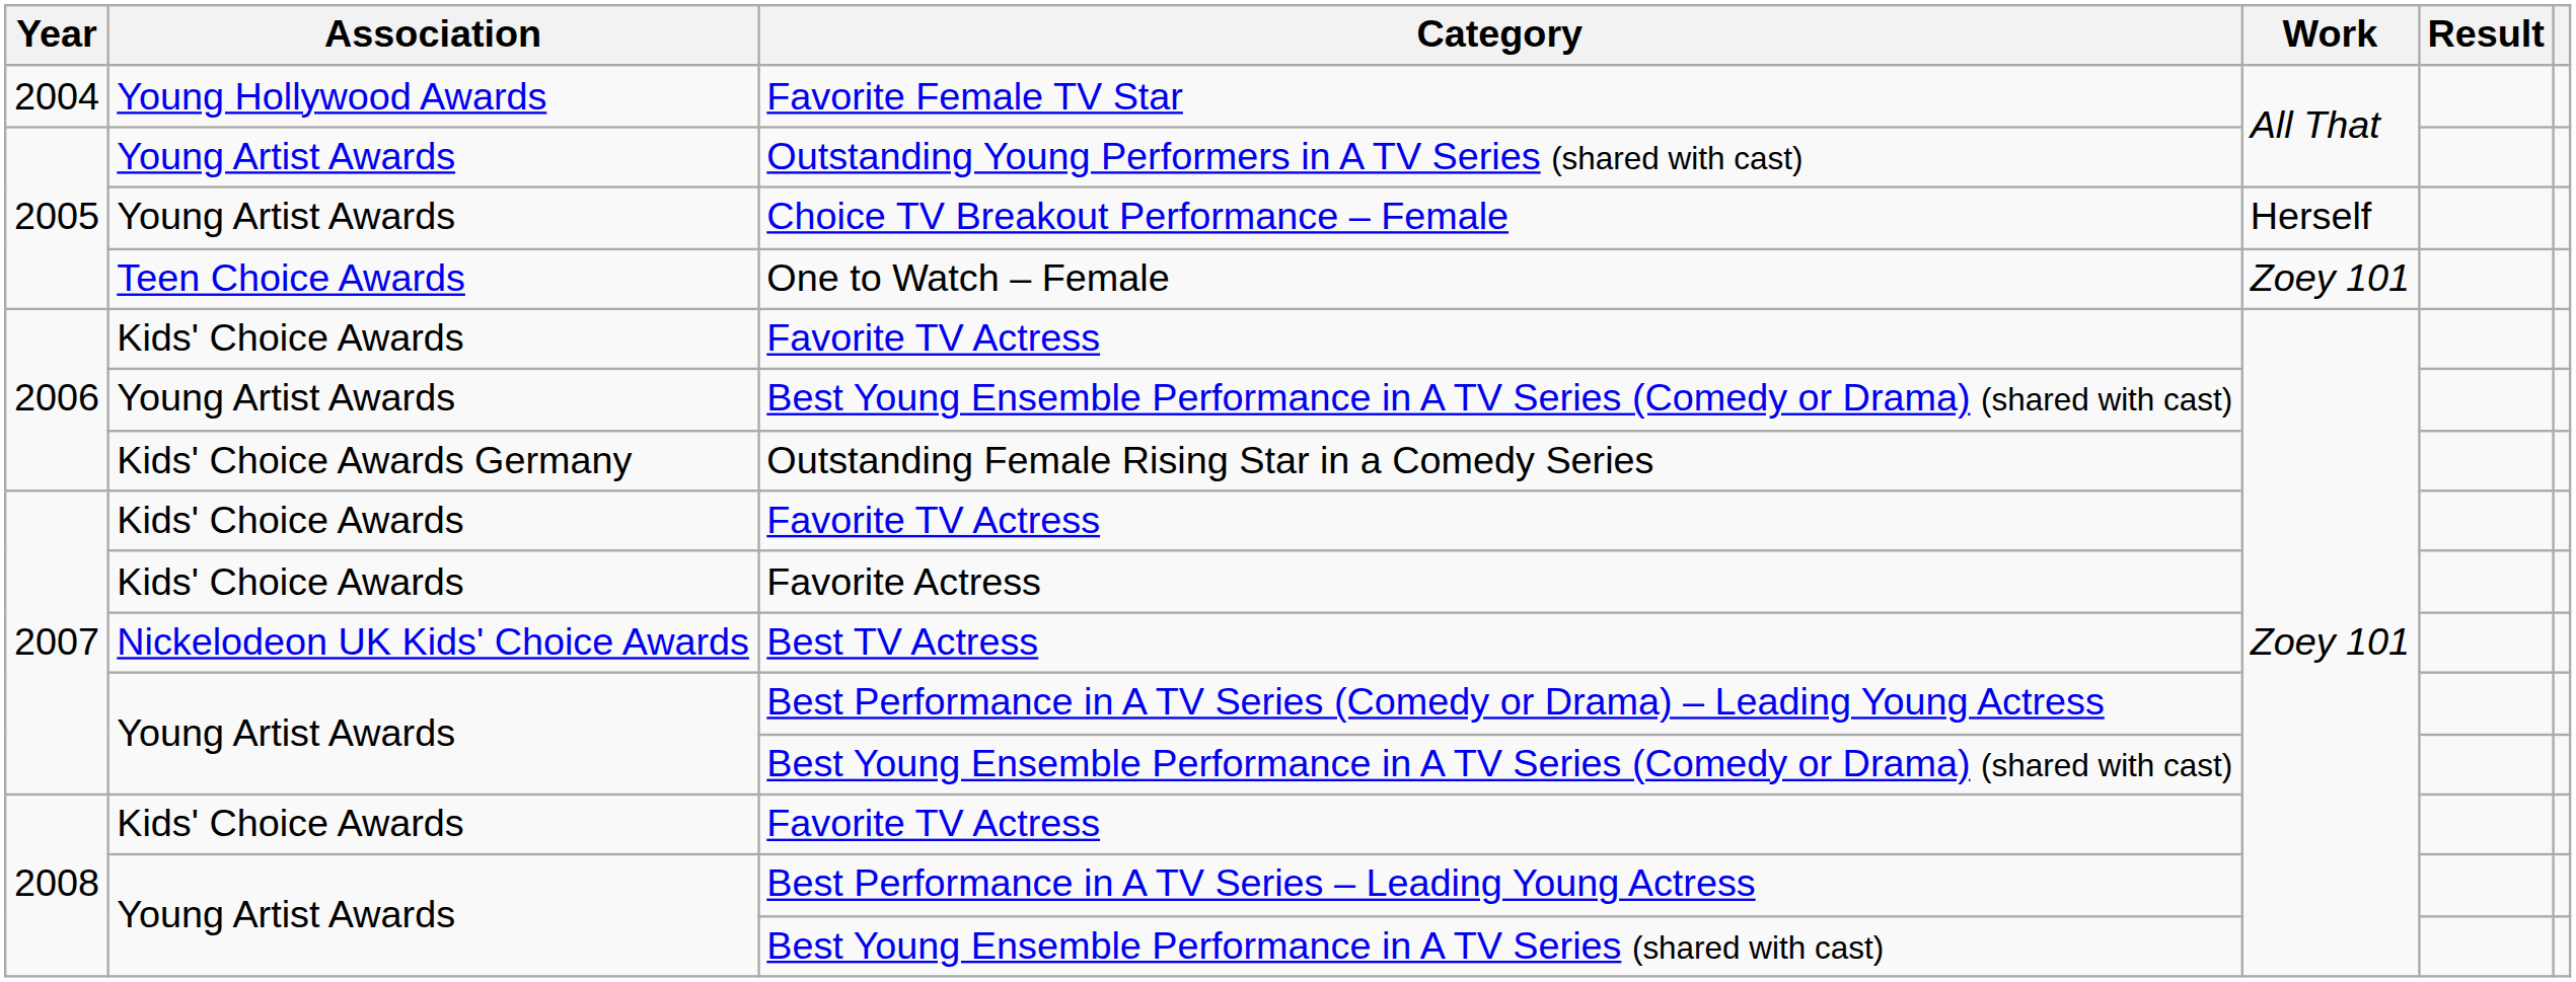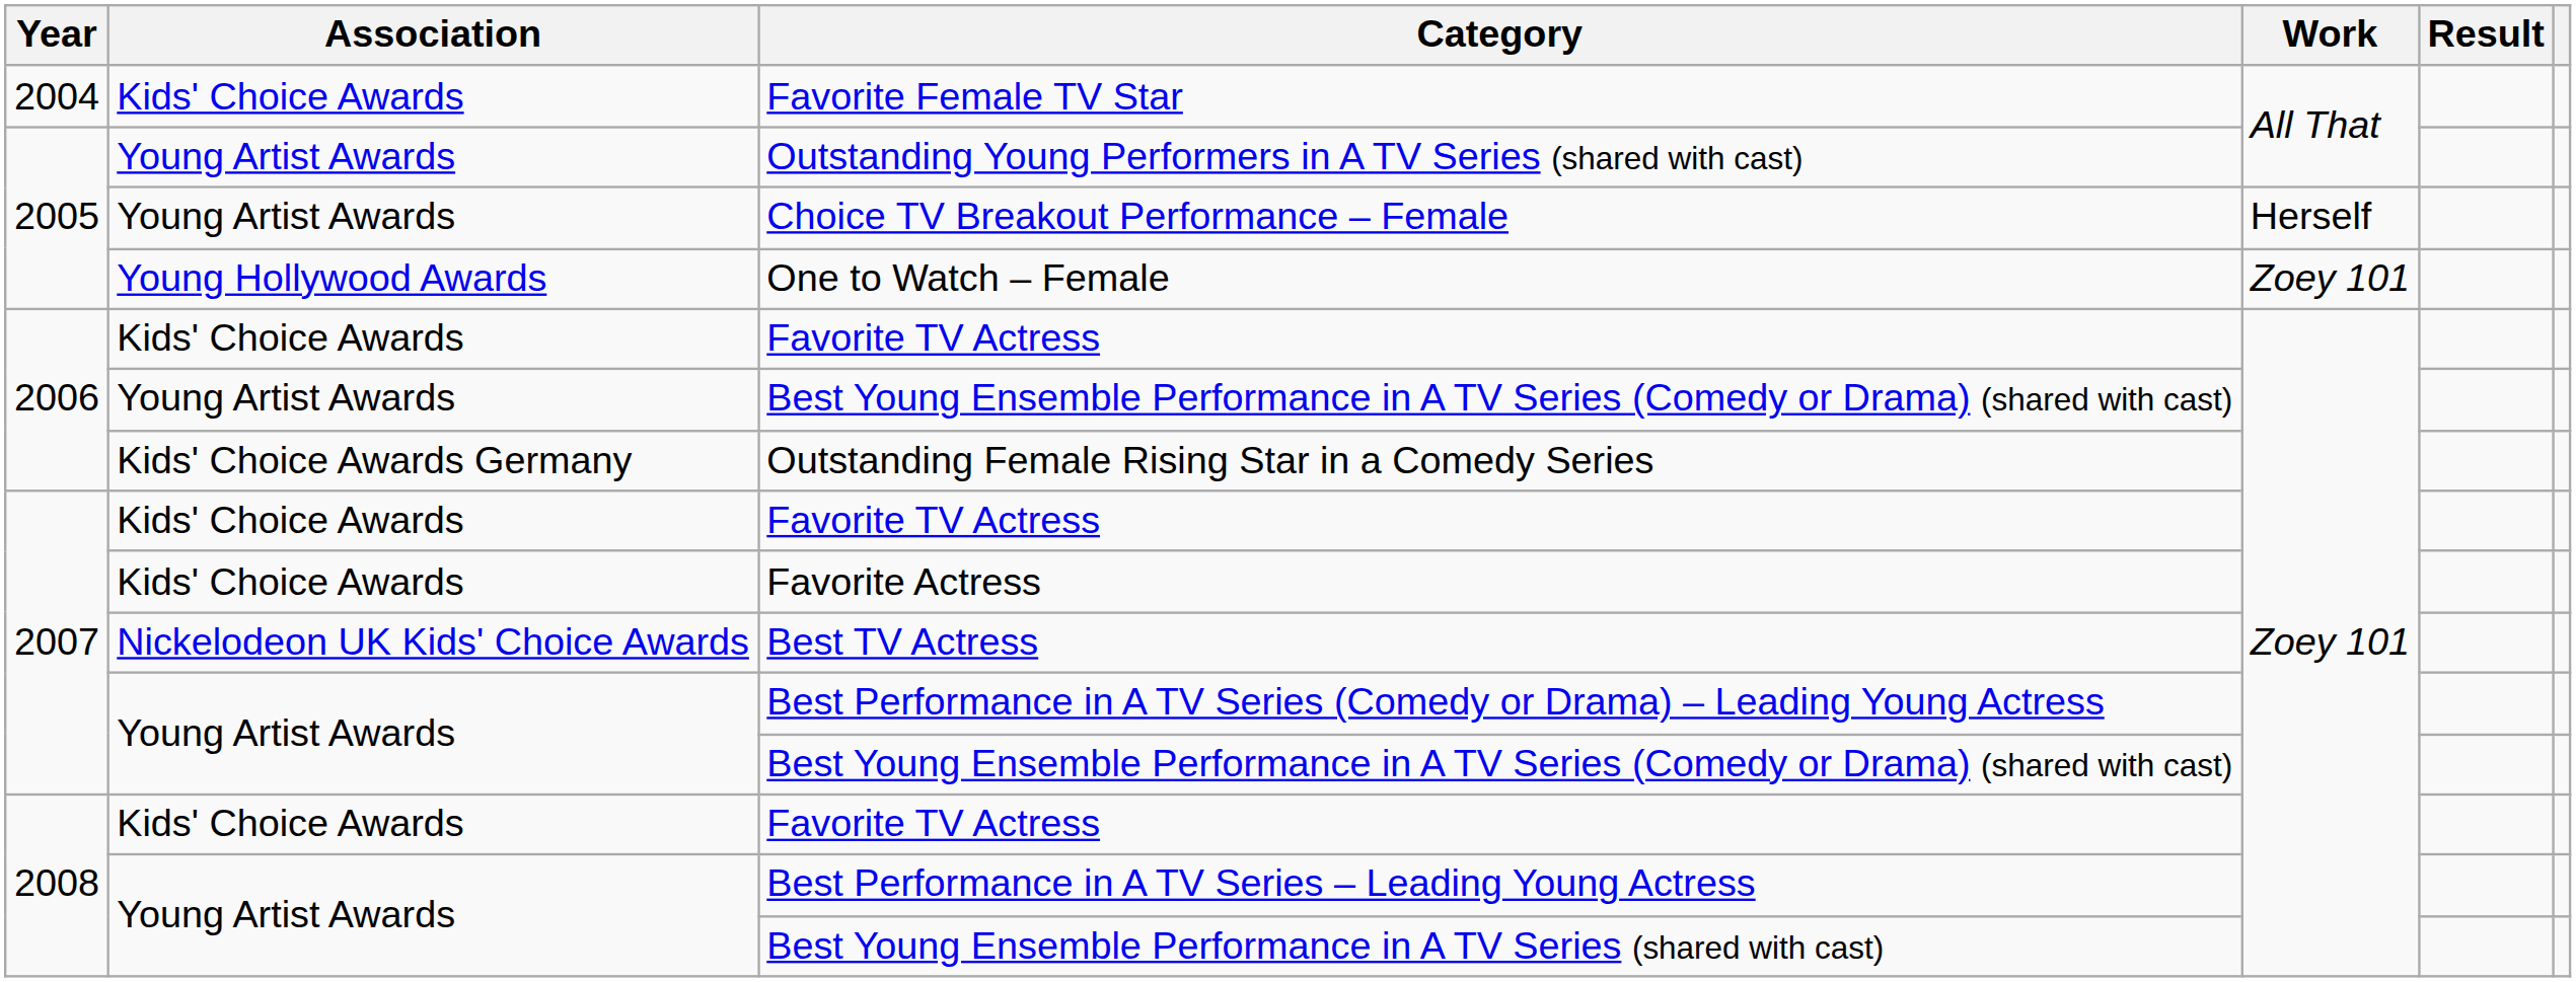Favorite Female TV Star | Association: Young Hollywood Awards -> Kids' Choice Awards
One to Watch – Female | Association: Teen Choice Awards -> Young Hollywood Awards
